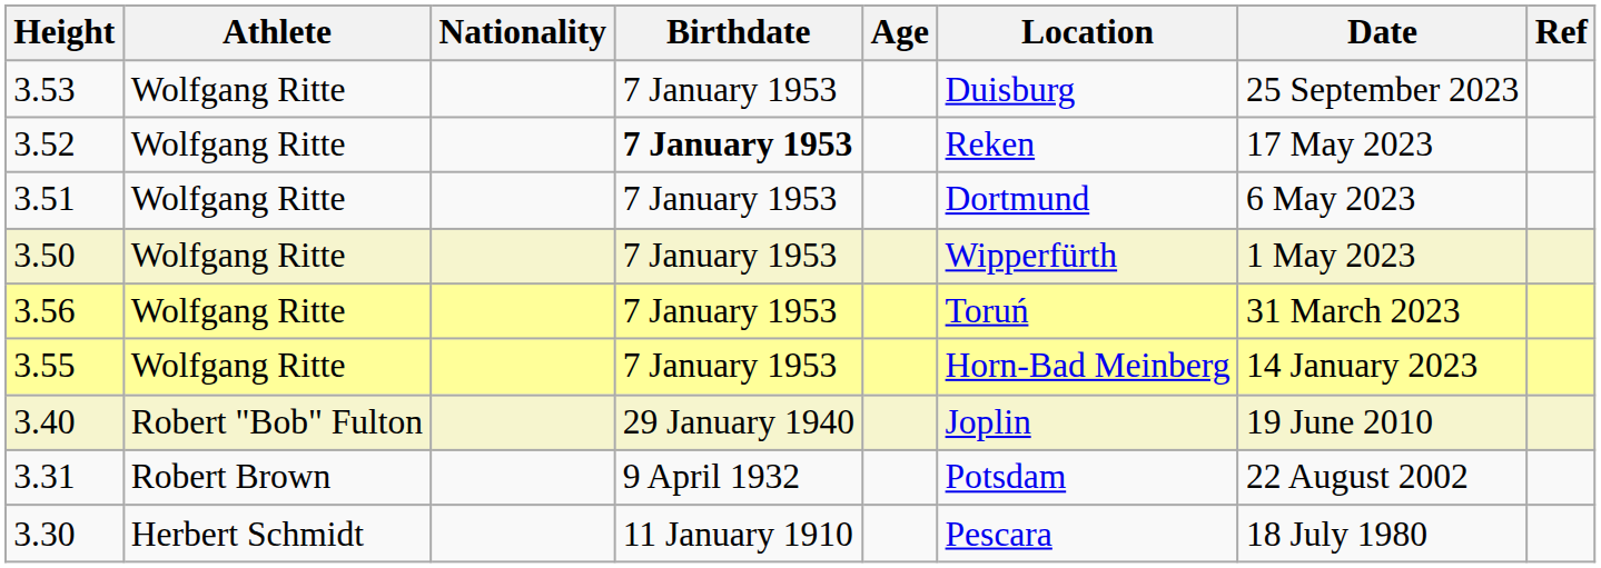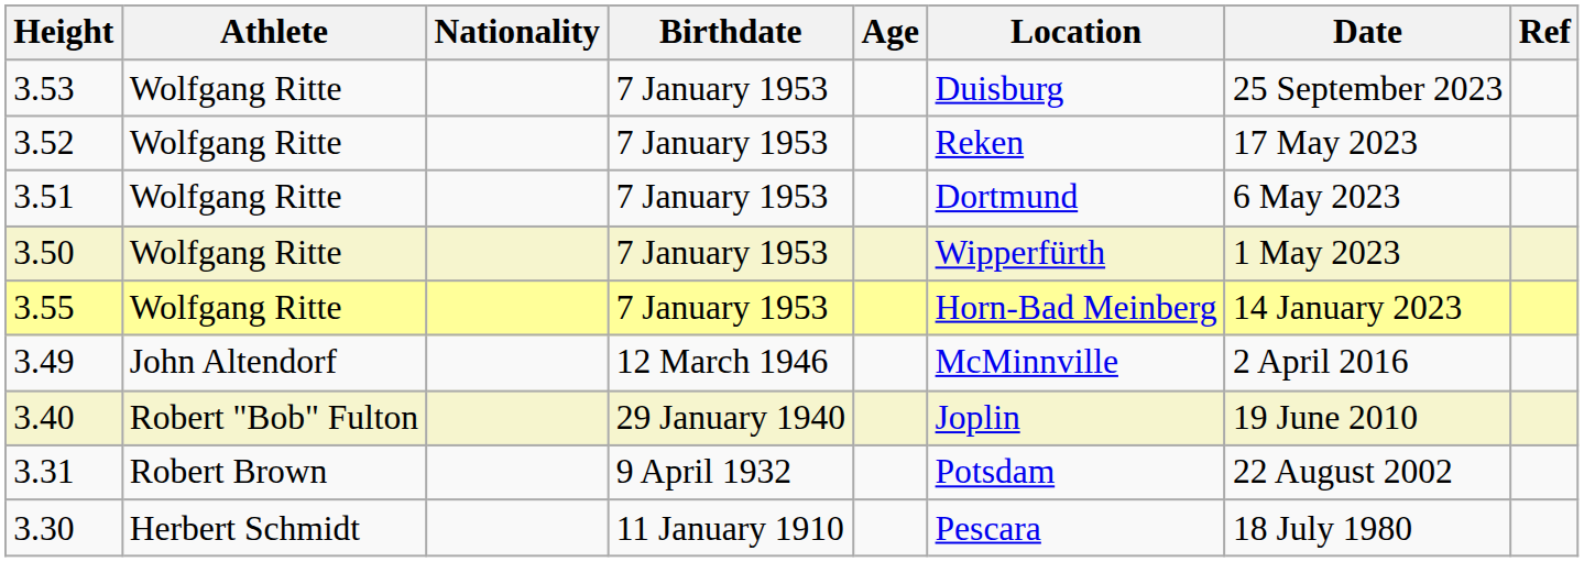3.52 | Birthdate: bold -> normal
- row: 3.56 | Wolfgang Ritte | 7 January 1953 | Toruń | 31 March 2023
+ row: 3.49 | John Altendorf | 12 March 1946 | McMinnville | 2 April 2016
